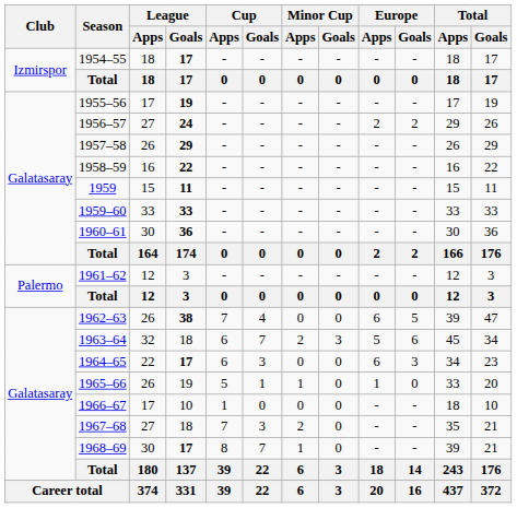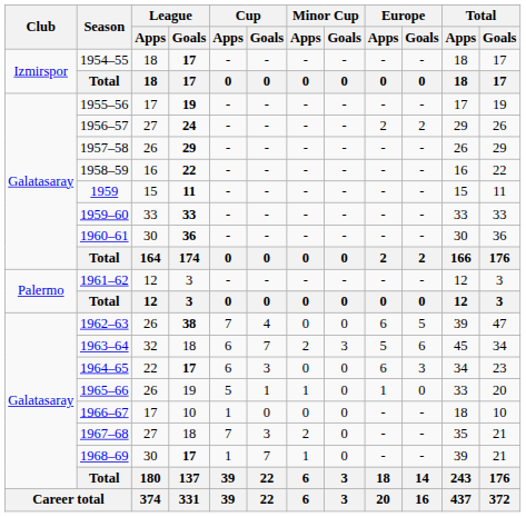1968–69 | Cup / Apps: 8 -> 1
